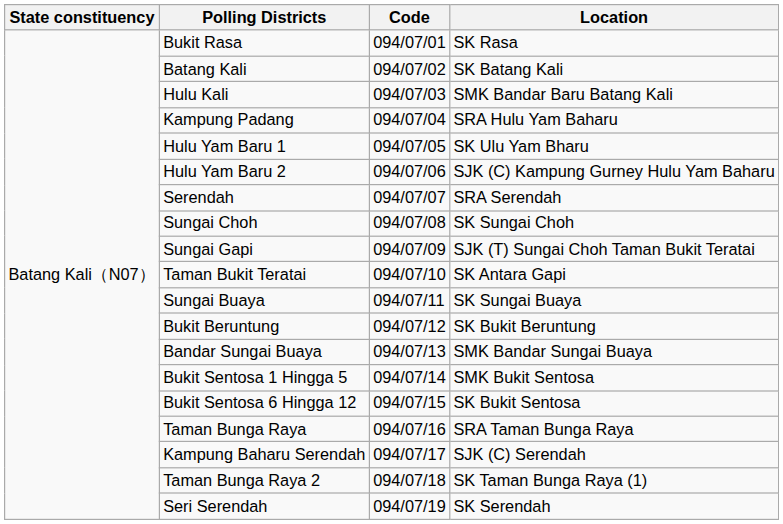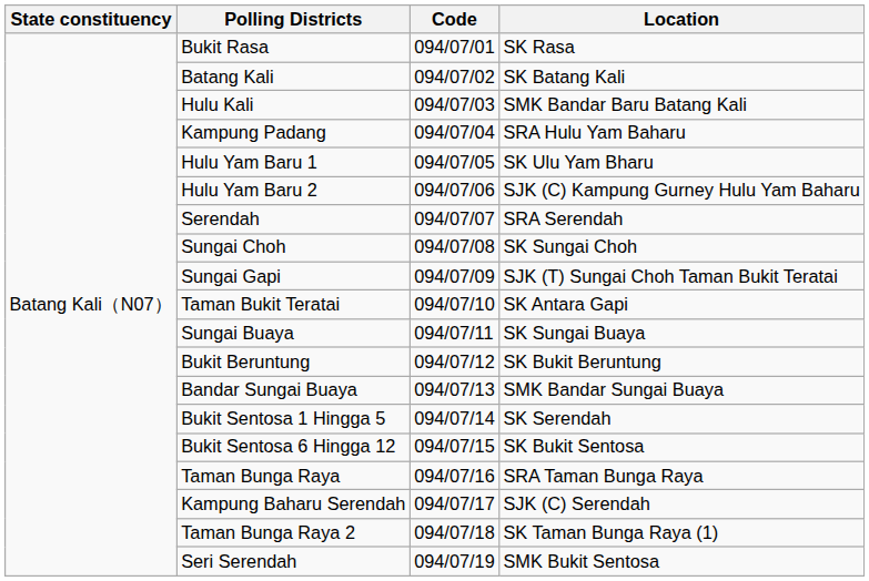Bukit Sentosa 1 Hingga 5 | Location: SMK Bukit Sentosa -> SK Serendah
Seri Serendah | Location: SK Serendah -> SMK Bukit Sentosa
